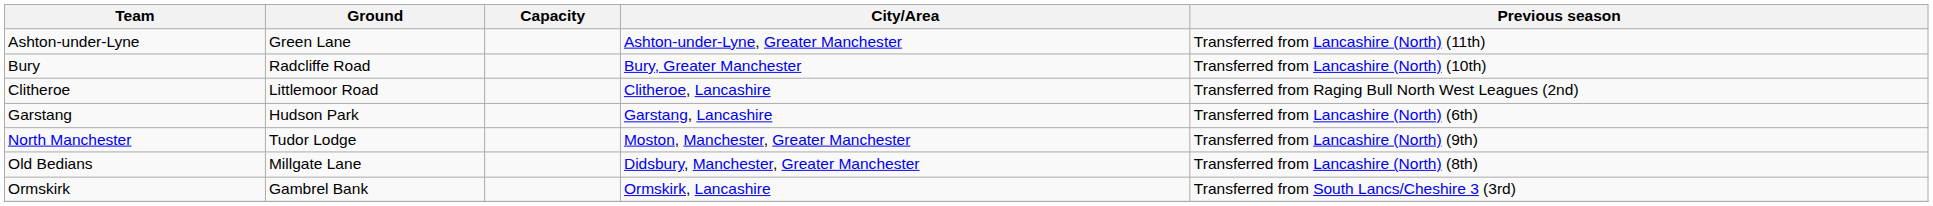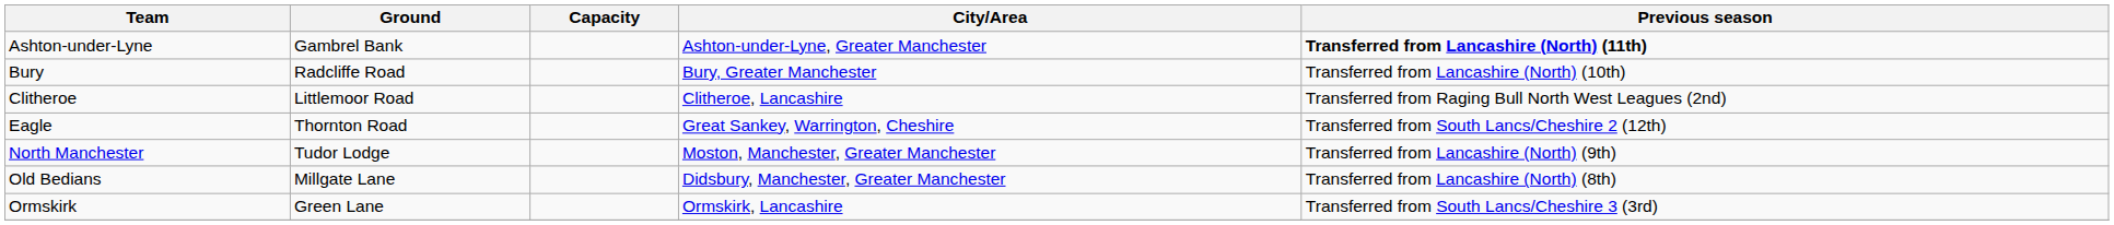Ashton-under-Lyne | Ground: Green Lane -> Gambrel Bank
Ashton-under-Lyne | Previous season: normal -> bold
+ row: Eagle | Thornton Road | Great Sankey, Warrington, Cheshire | Transferred from South Lancs/Cheshire 2 (12th)
- row: Garstang | Hudson Park | Garstang, Lancashire | Transferred from Lancashire (North) (6th)
Ormskirk | Ground: Gambrel Bank -> Green Lane
